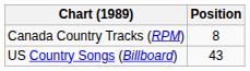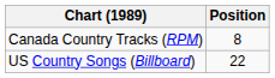US Country Songs (Billboard) | Position: 43 -> 22
